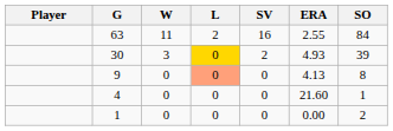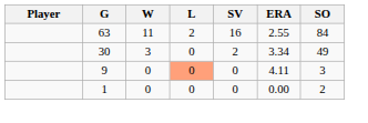30 | L: gold background -> no background
30 | ERA: 4.93 -> 3.34
30 | SO: 39 -> 49
9 | ERA: 4.13 -> 4.11
9 | SO: 8 -> 3
- row: 4 | 0 | 0 | 0 | 21.60 | 1
